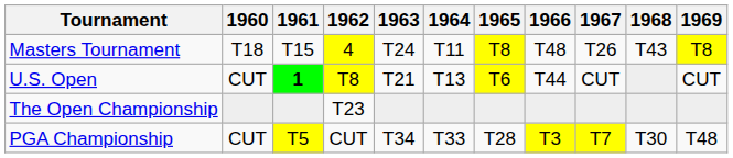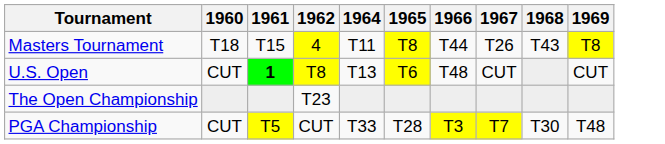- column: 1963 | T24 | T21 | T34
Masters Tournament | 1966: T48 -> T44
U.S. Open | 1966: T44 -> T48
